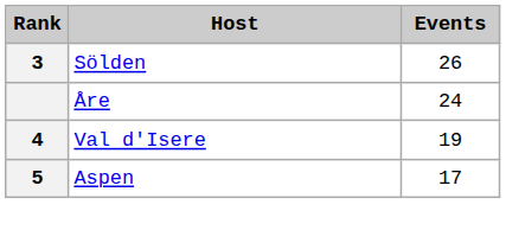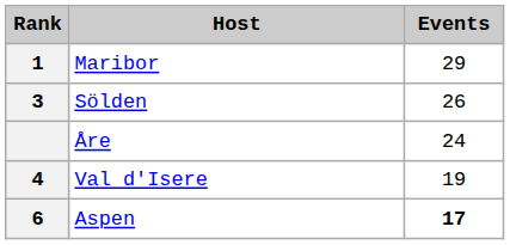+ row: 1 | Maribor | 29
Aspen | Rank: 5 -> 6
Aspen | Events: normal -> bold
